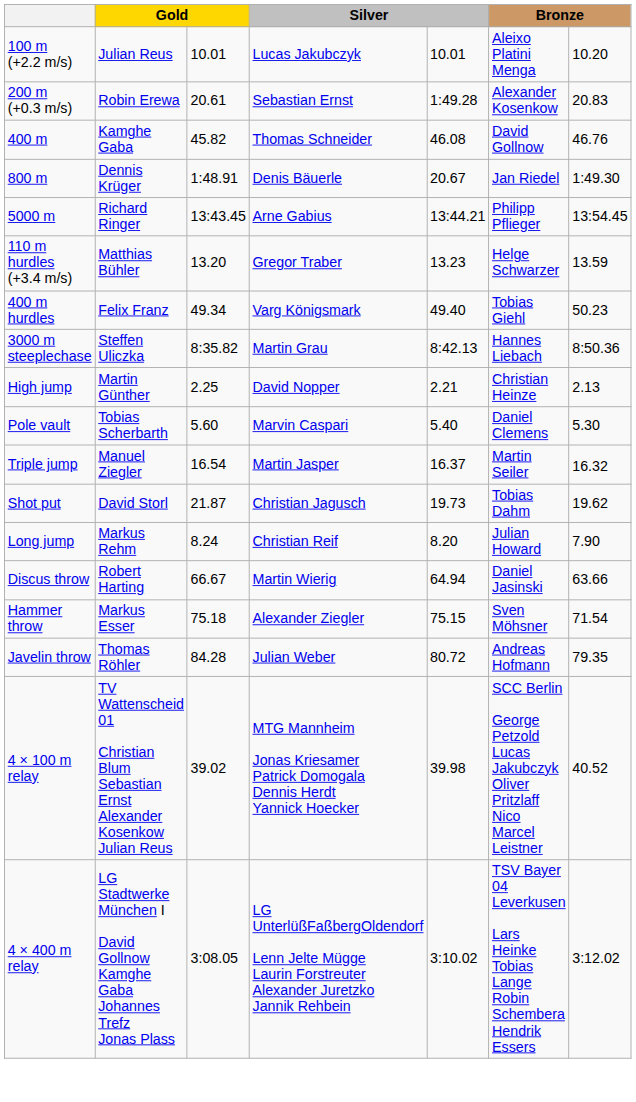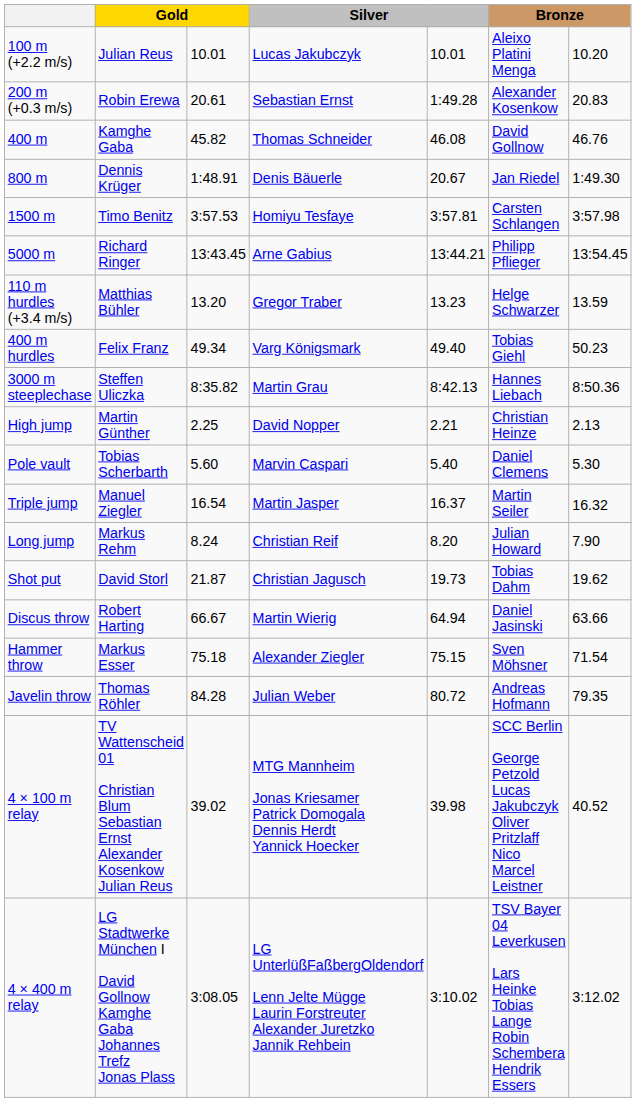+ row: 1500 m | Timo Benitz | 3:57.53 | Homiyu Tesfaye | 3:57.81 | Carsten Schlangen | 3:57.98
rows swapped: Long jump <-> Shot put
